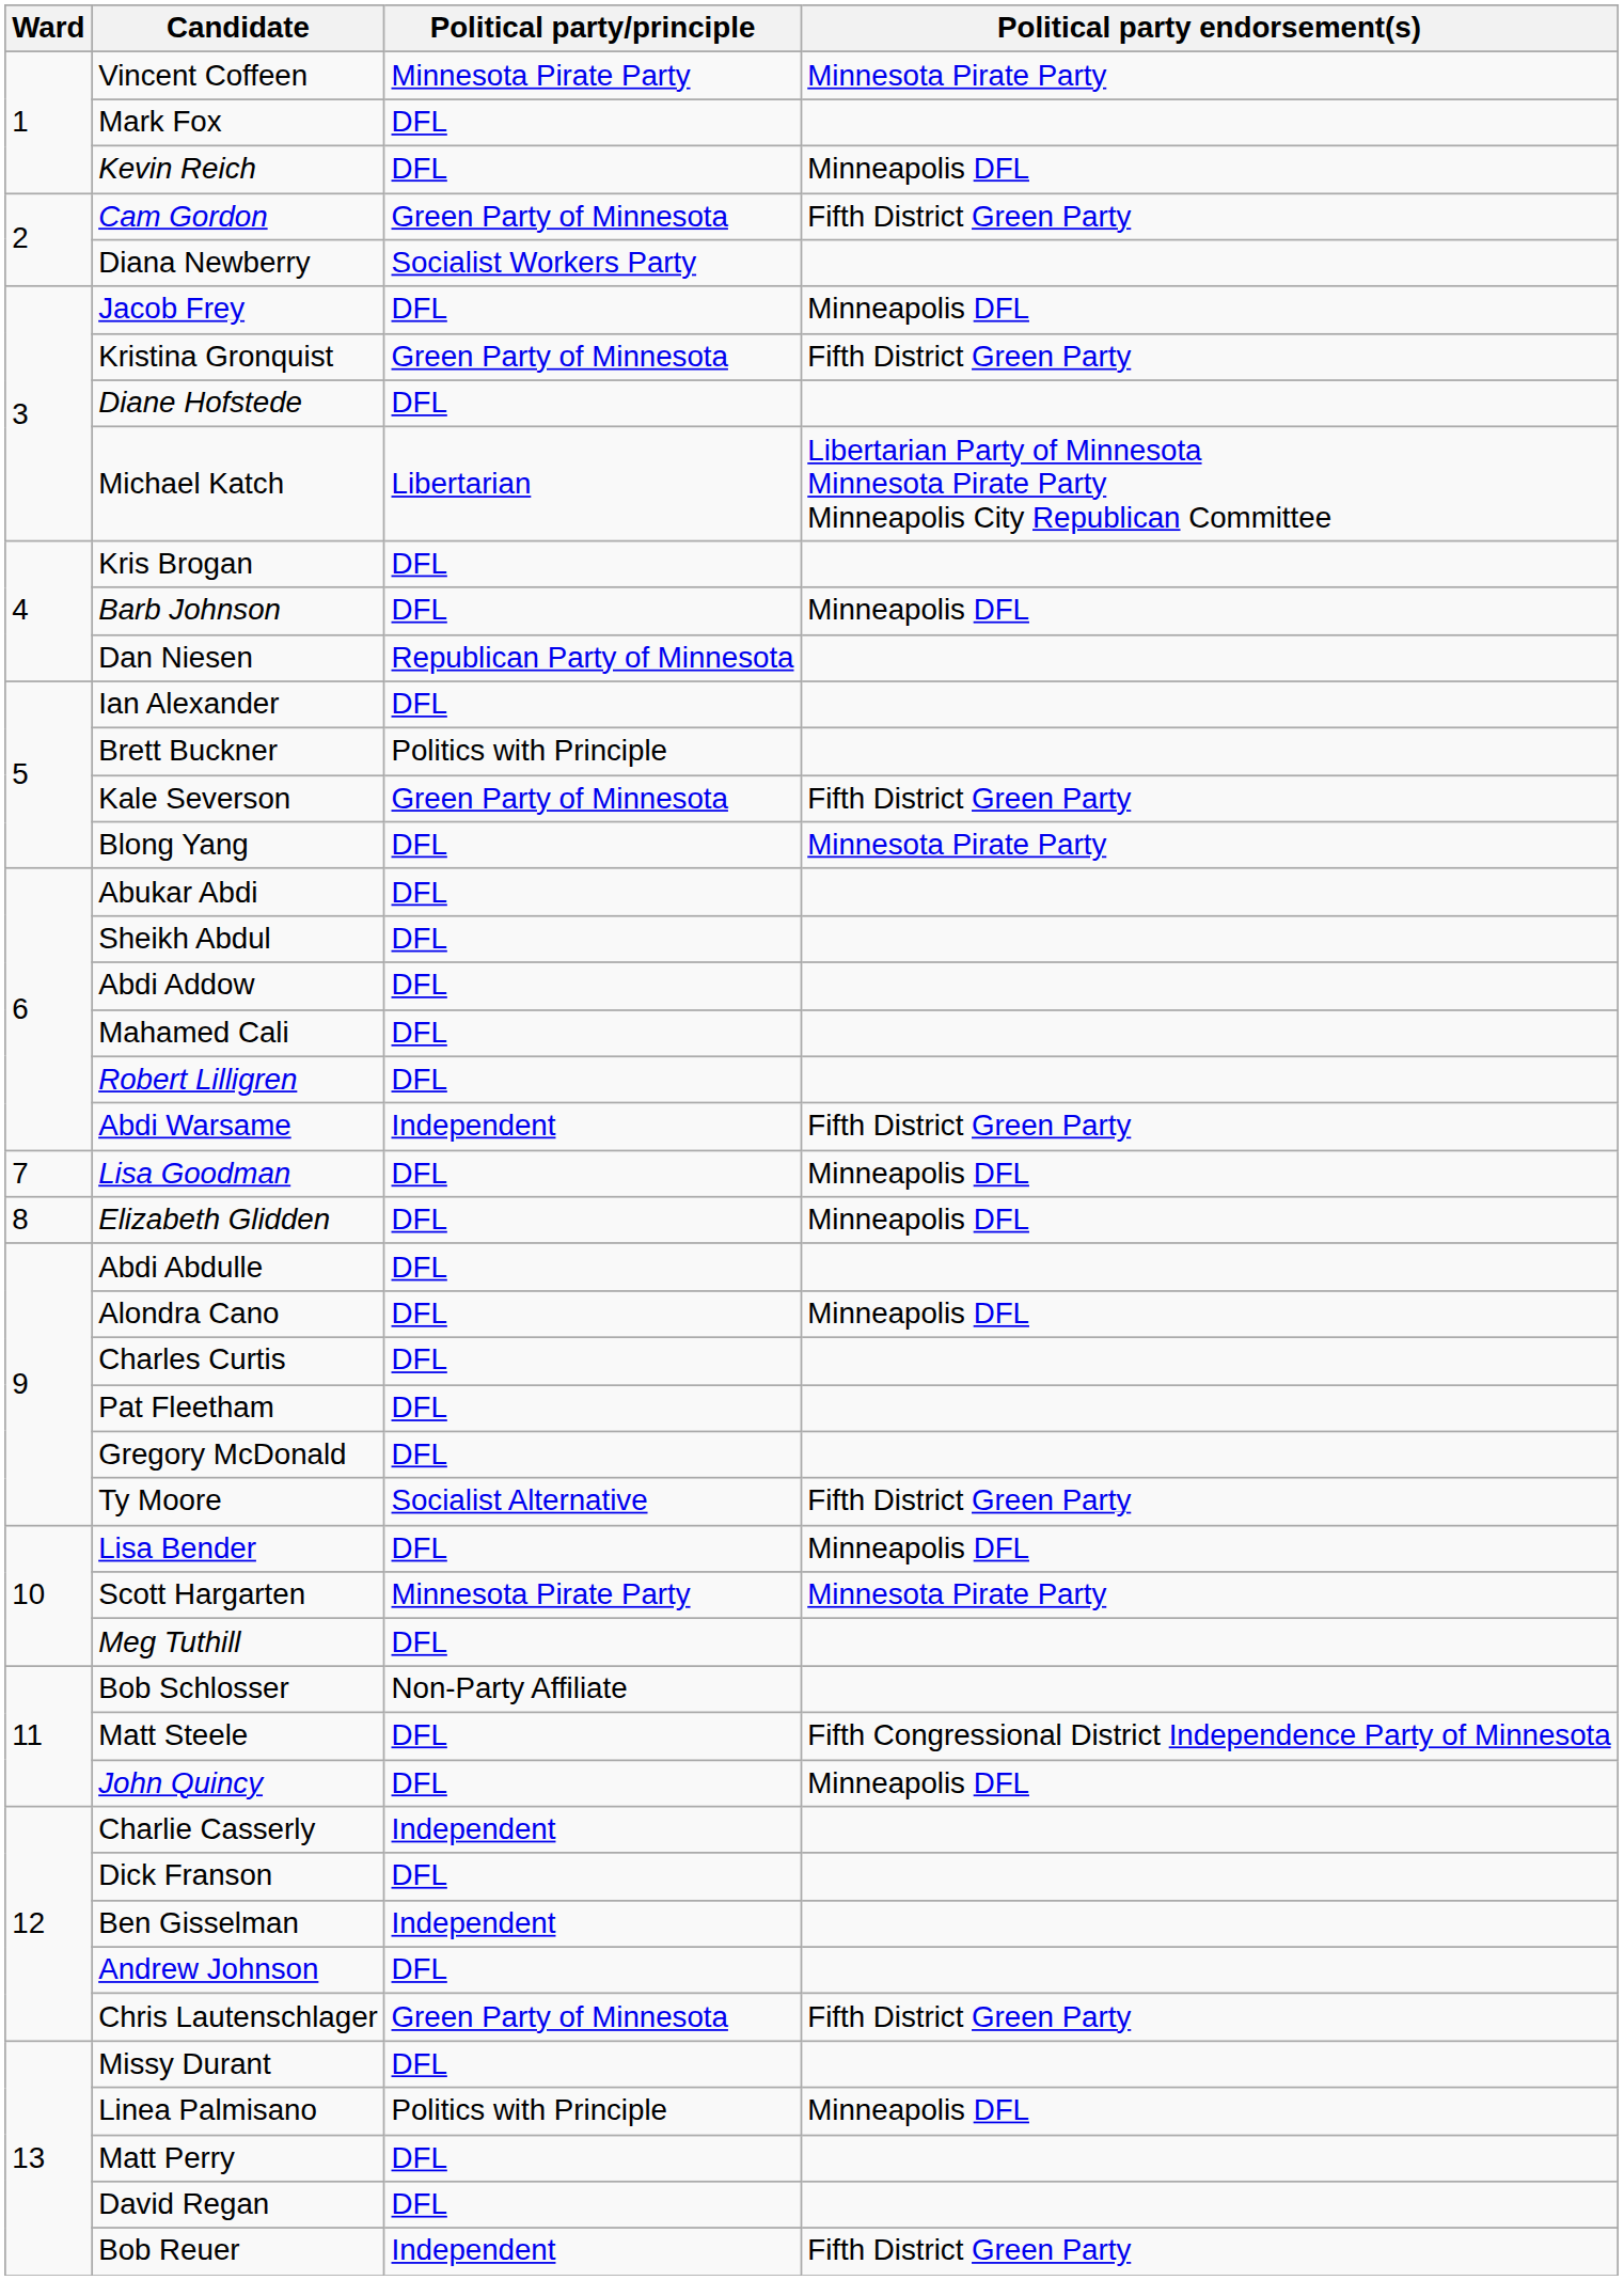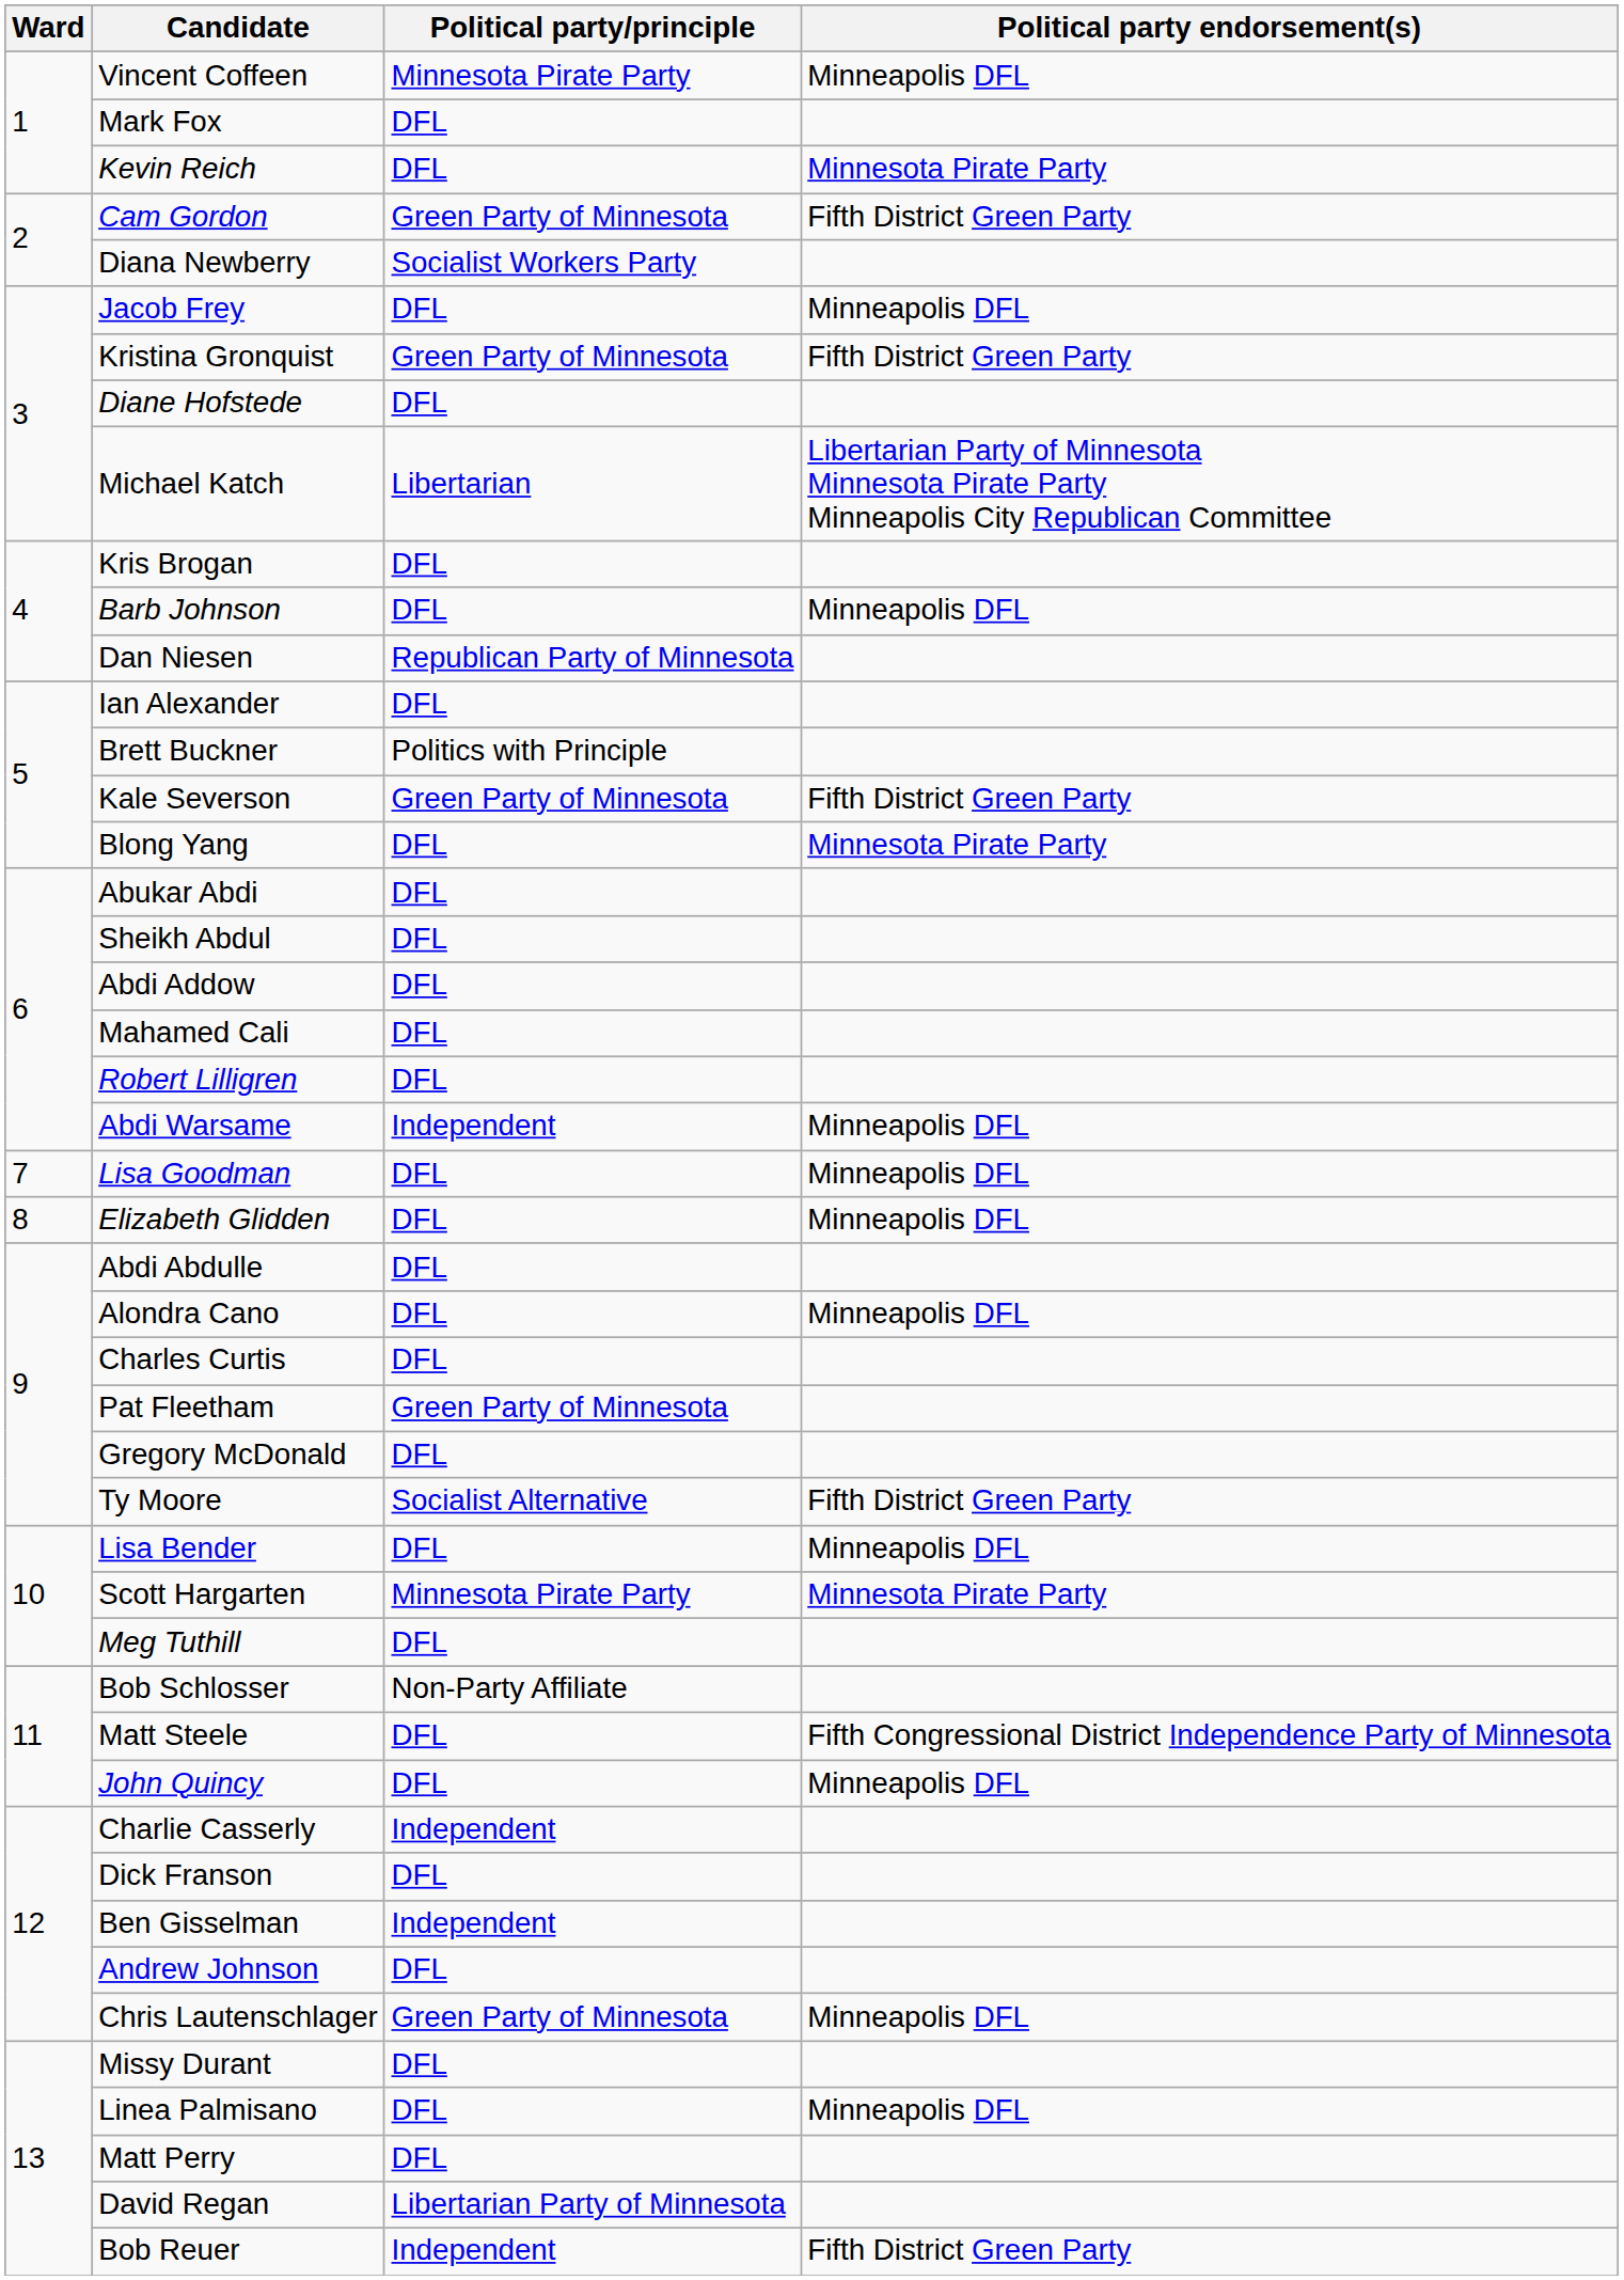Vincent Coffeen | Political party endorsement(s): Minnesota Pirate Party -> Minneapolis DFL
Kevin Reich | Political party endorsement(s): Minneapolis DFL -> Minnesota Pirate Party
Abdi Warsame | Political party endorsement(s): Fifth District Green Party -> Minneapolis DFL
Pat Fleetham | Political party/principle: DFL -> Green Party of Minnesota
Chris Lautenschlager | Political party endorsement(s): Fifth District Green Party -> Minneapolis DFL
Linea Palmisano | Political party/principle: Politics with Principle -> DFL
David Regan | Political party/principle: DFL -> Libertarian Party of Minnesota
